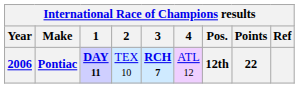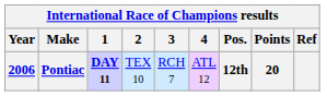Pontiac | 3: bold -> normal
Pontiac | Points: 22 -> 20
